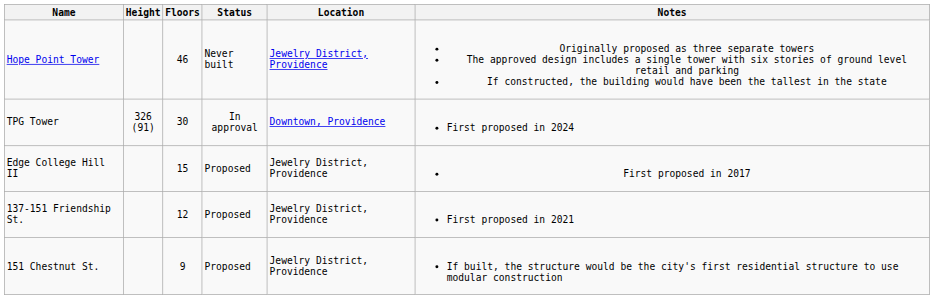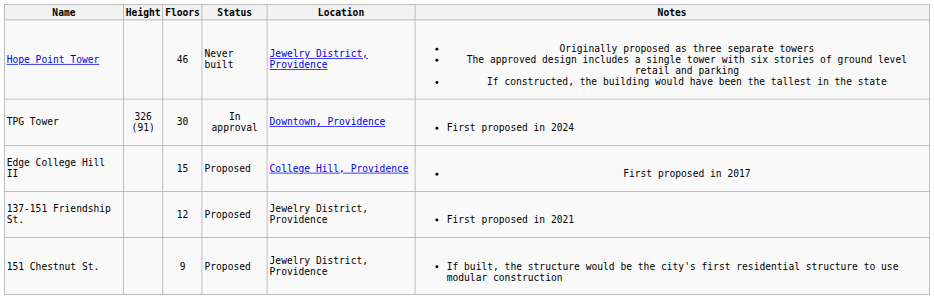Edge College Hill II | Location: Jewelry District, Providence -> College Hill, Providence
